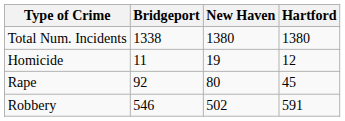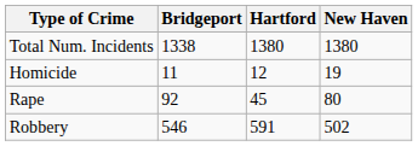columns swapped: New Haven <-> Hartford
